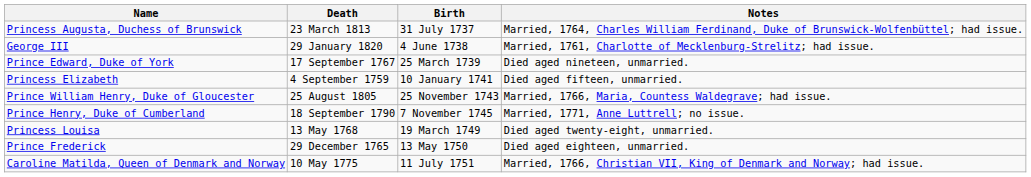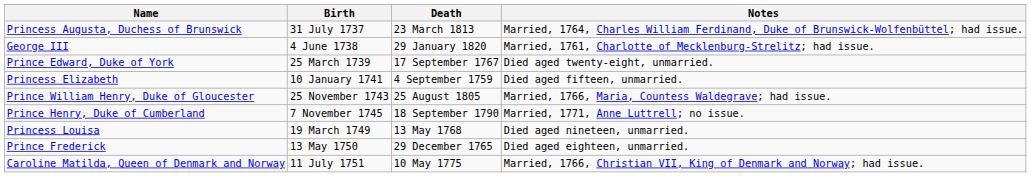columns swapped: Birth <-> Death
Prince Edward, Duke of York | Notes: Died aged nineteen, unmarried. -> Died aged twenty-eight, unmarried.
Princess Louisa | Notes: Died aged twenty-eight, unmarried. -> Died aged nineteen, unmarried.
